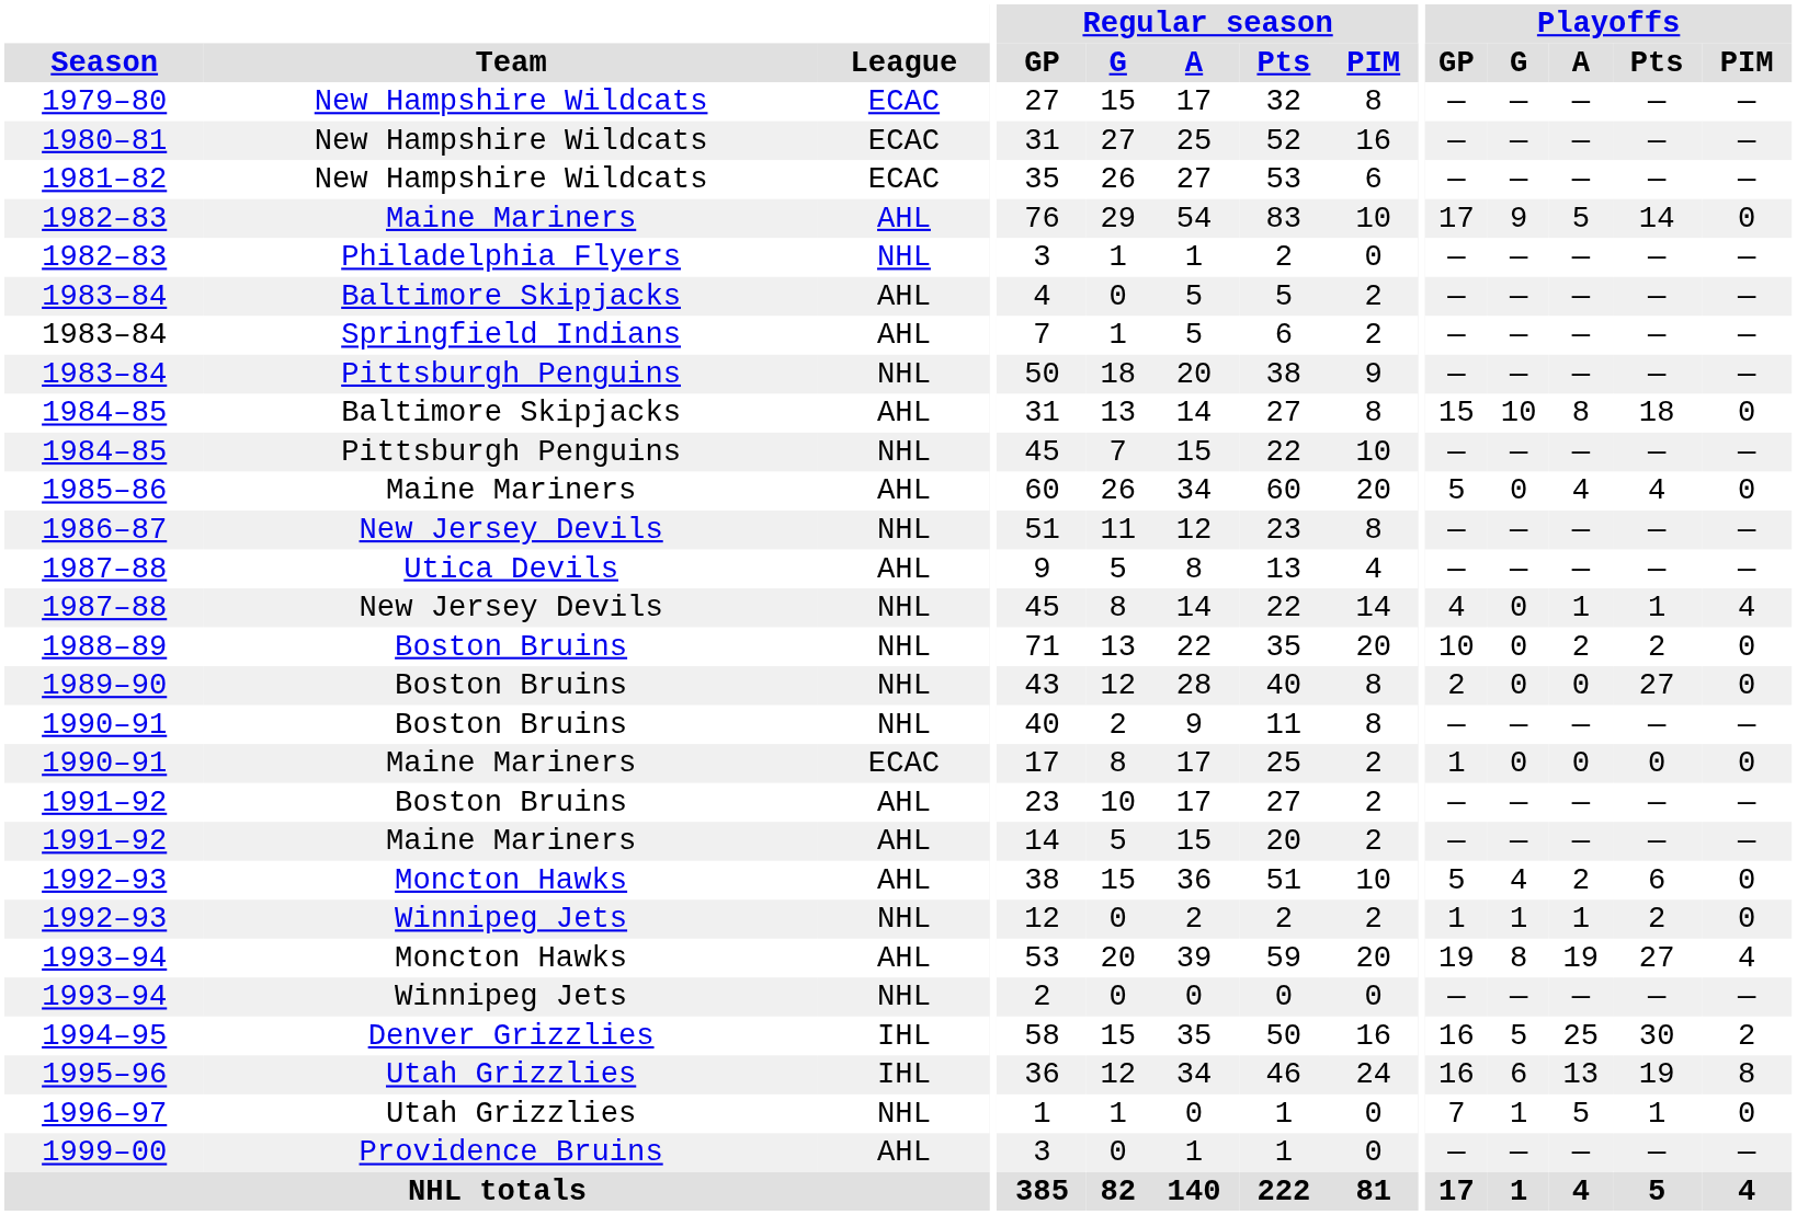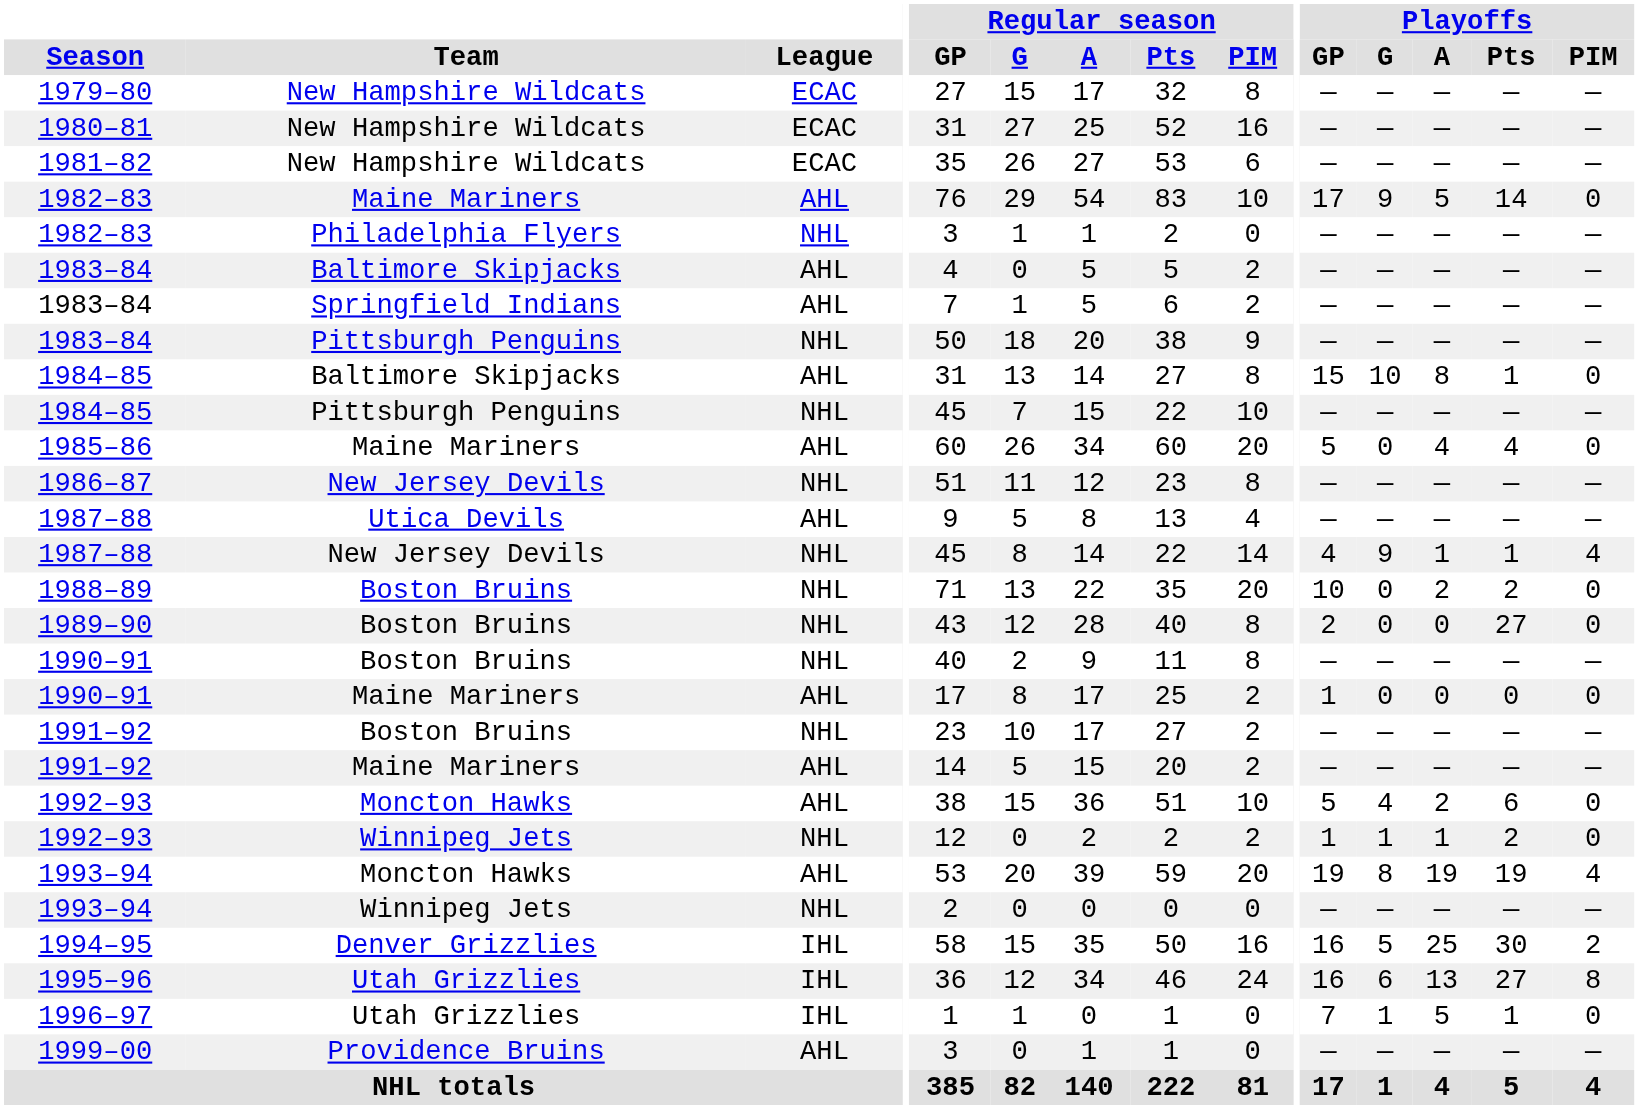1984–85 / Baltimore Skipjacks | Playoffs / Pts: 18 -> 1
1987–88 / New Jersey Devils | Playoffs / G: 0 -> 9
1990–91 / Maine Mariners | League: ECAC -> AHL
1991–92 / Boston Bruins | League: AHL -> NHL
1993–94 / Moncton Hawks | Playoffs / Pts: 27 -> 19
1995–96 | Playoffs / Pts: 19 -> 27
1996–97 | League: NHL -> IHL
